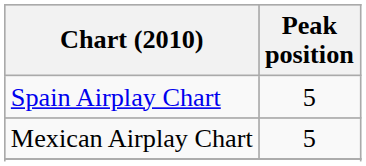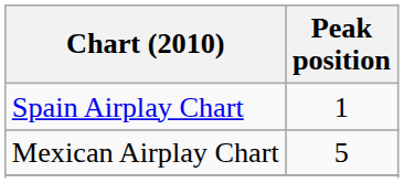Spain Airplay Chart | Peak position: 5 -> 1
